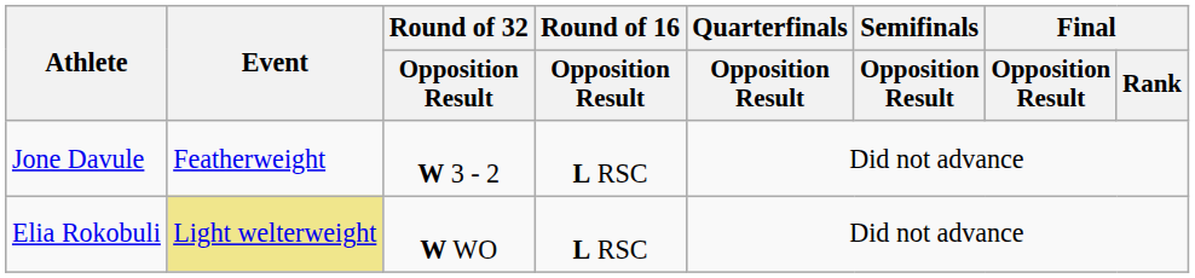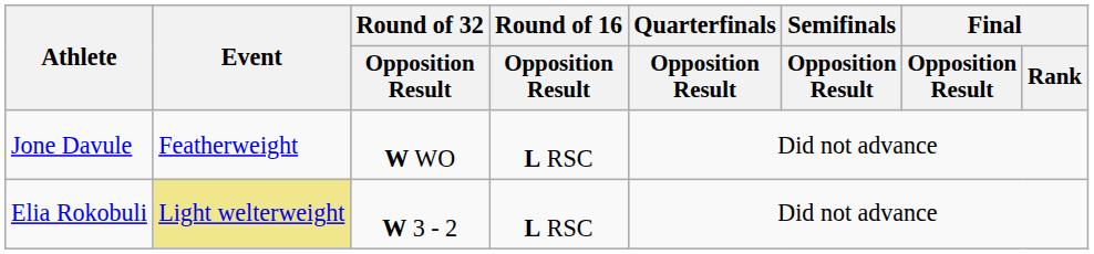Jone Davule | Round of 32 / Opposition Result: W 3 - 2 -> W WO
Elia Rokobuli | Round of 32 / Opposition Result: W WO -> W 3 - 2
